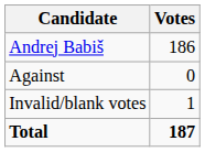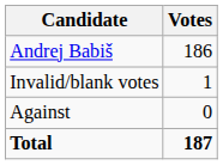rows swapped: Against <-> Invalid/blank votes
